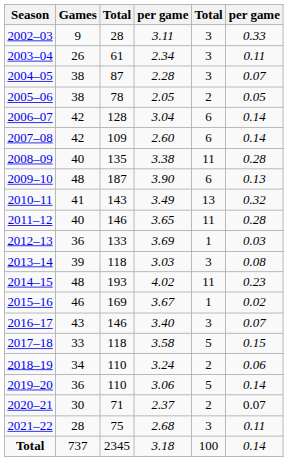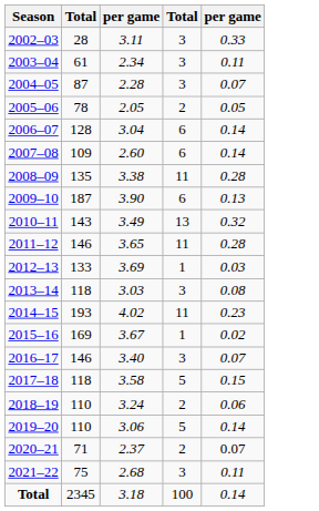- column: Games | 9 | 26 | 38 | 38 | 42 | 42 | 40 | 48 | 41 | 40 | 36 | 39 | 48 | 46 | 43 | 33 | 34 | 36 | 30 | 28 | 737
